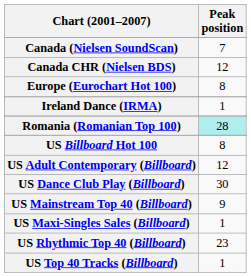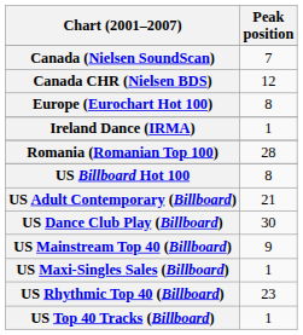Romania (Romanian Top 100) | Peak position: paleturquoise background -> no background
US Adult Contemporary (Billboard) | Peak position: 12 -> 21
